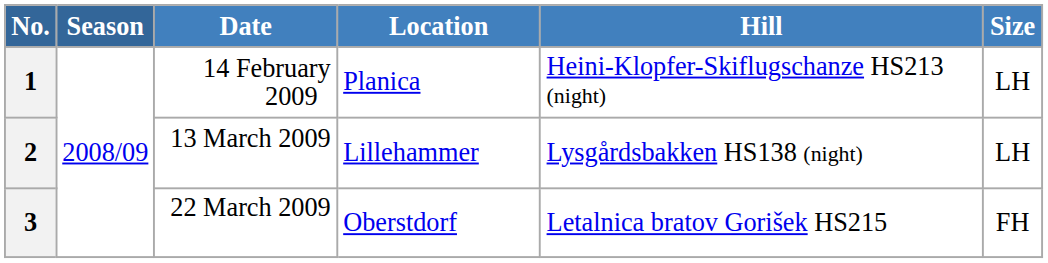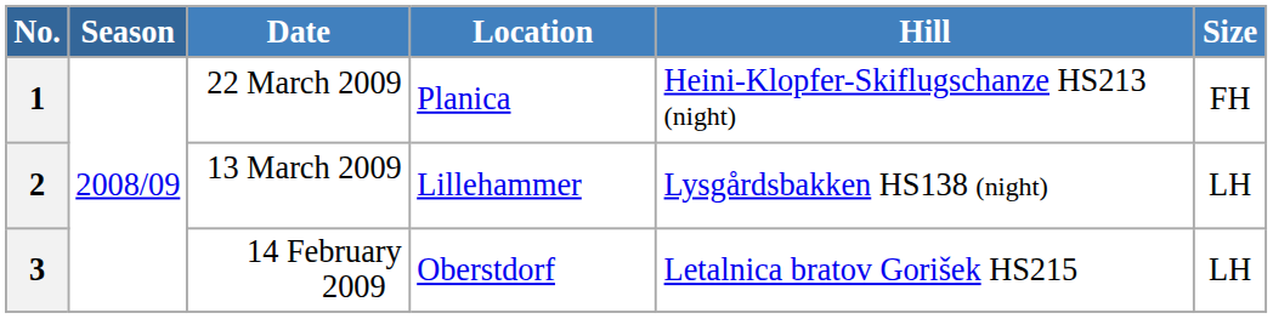1 | Date: 14 February 2009 -> 22 March 2009
1 | Size: LH -> FH
3 | Date: 22 March 2009 -> 14 February 2009
3 | Size: FH -> LH
